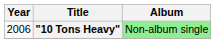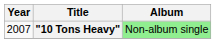"10 Tons Heavy" | Year: 2006 -> 2007
